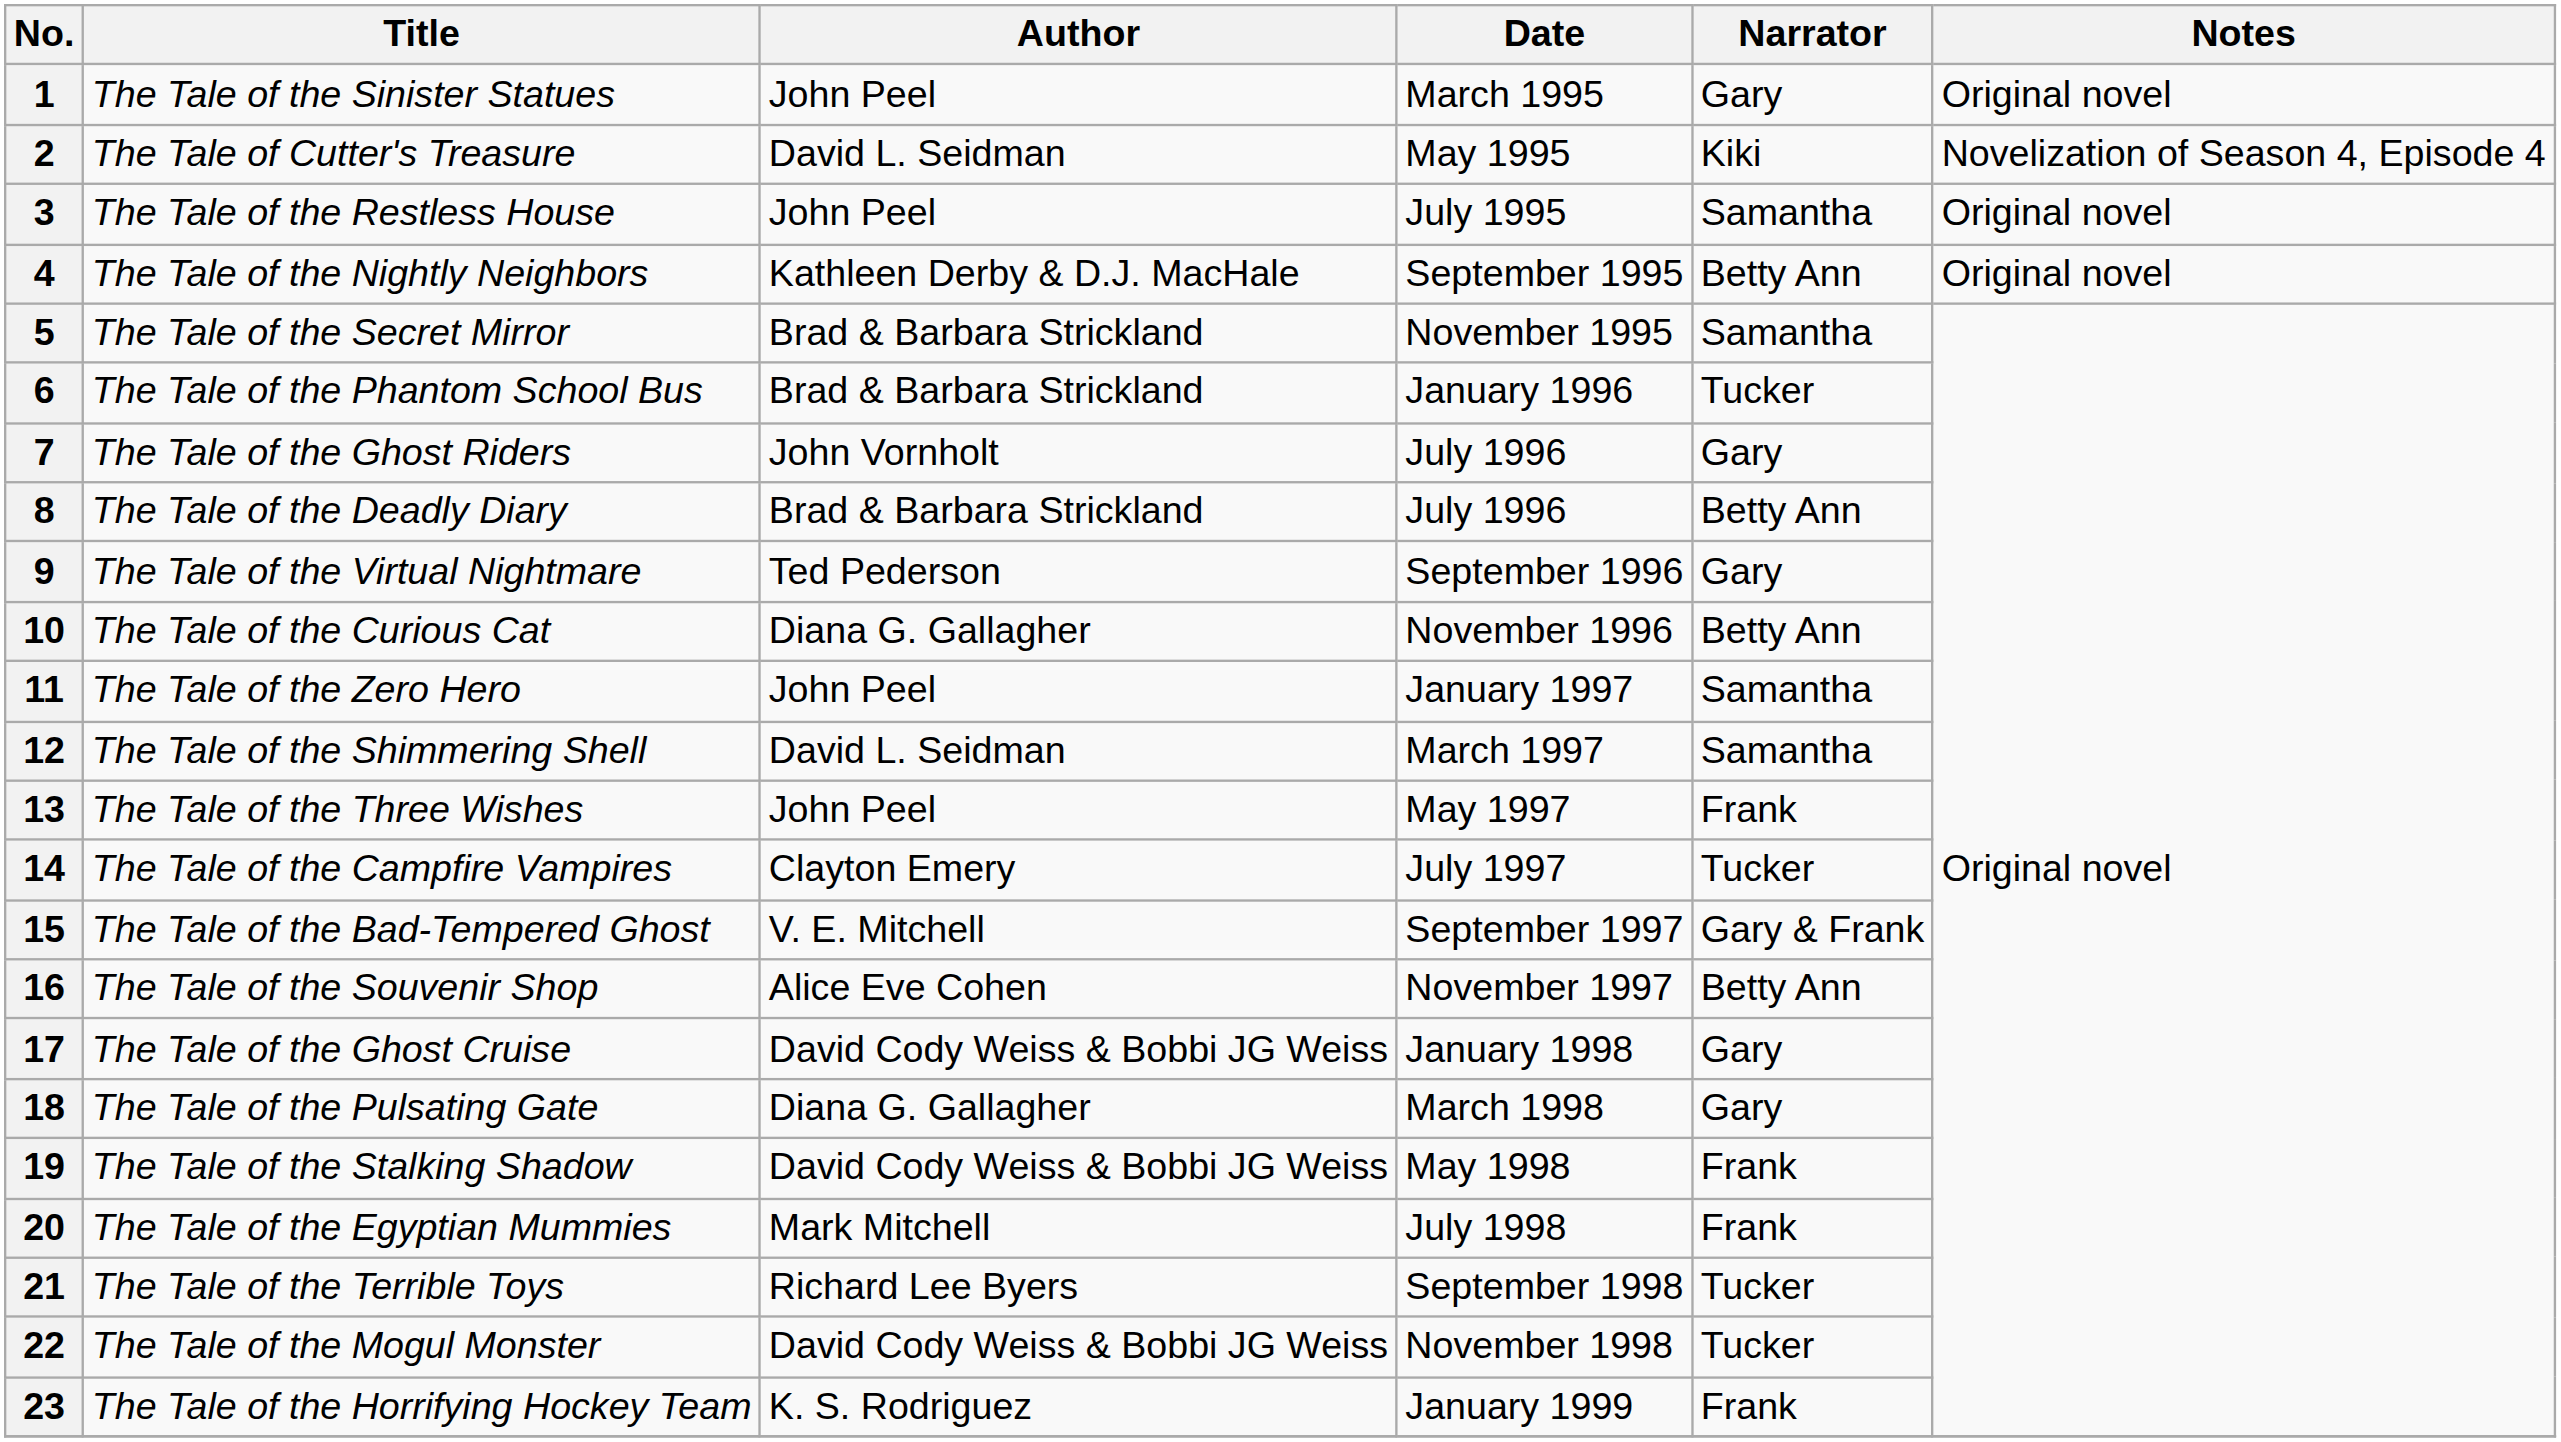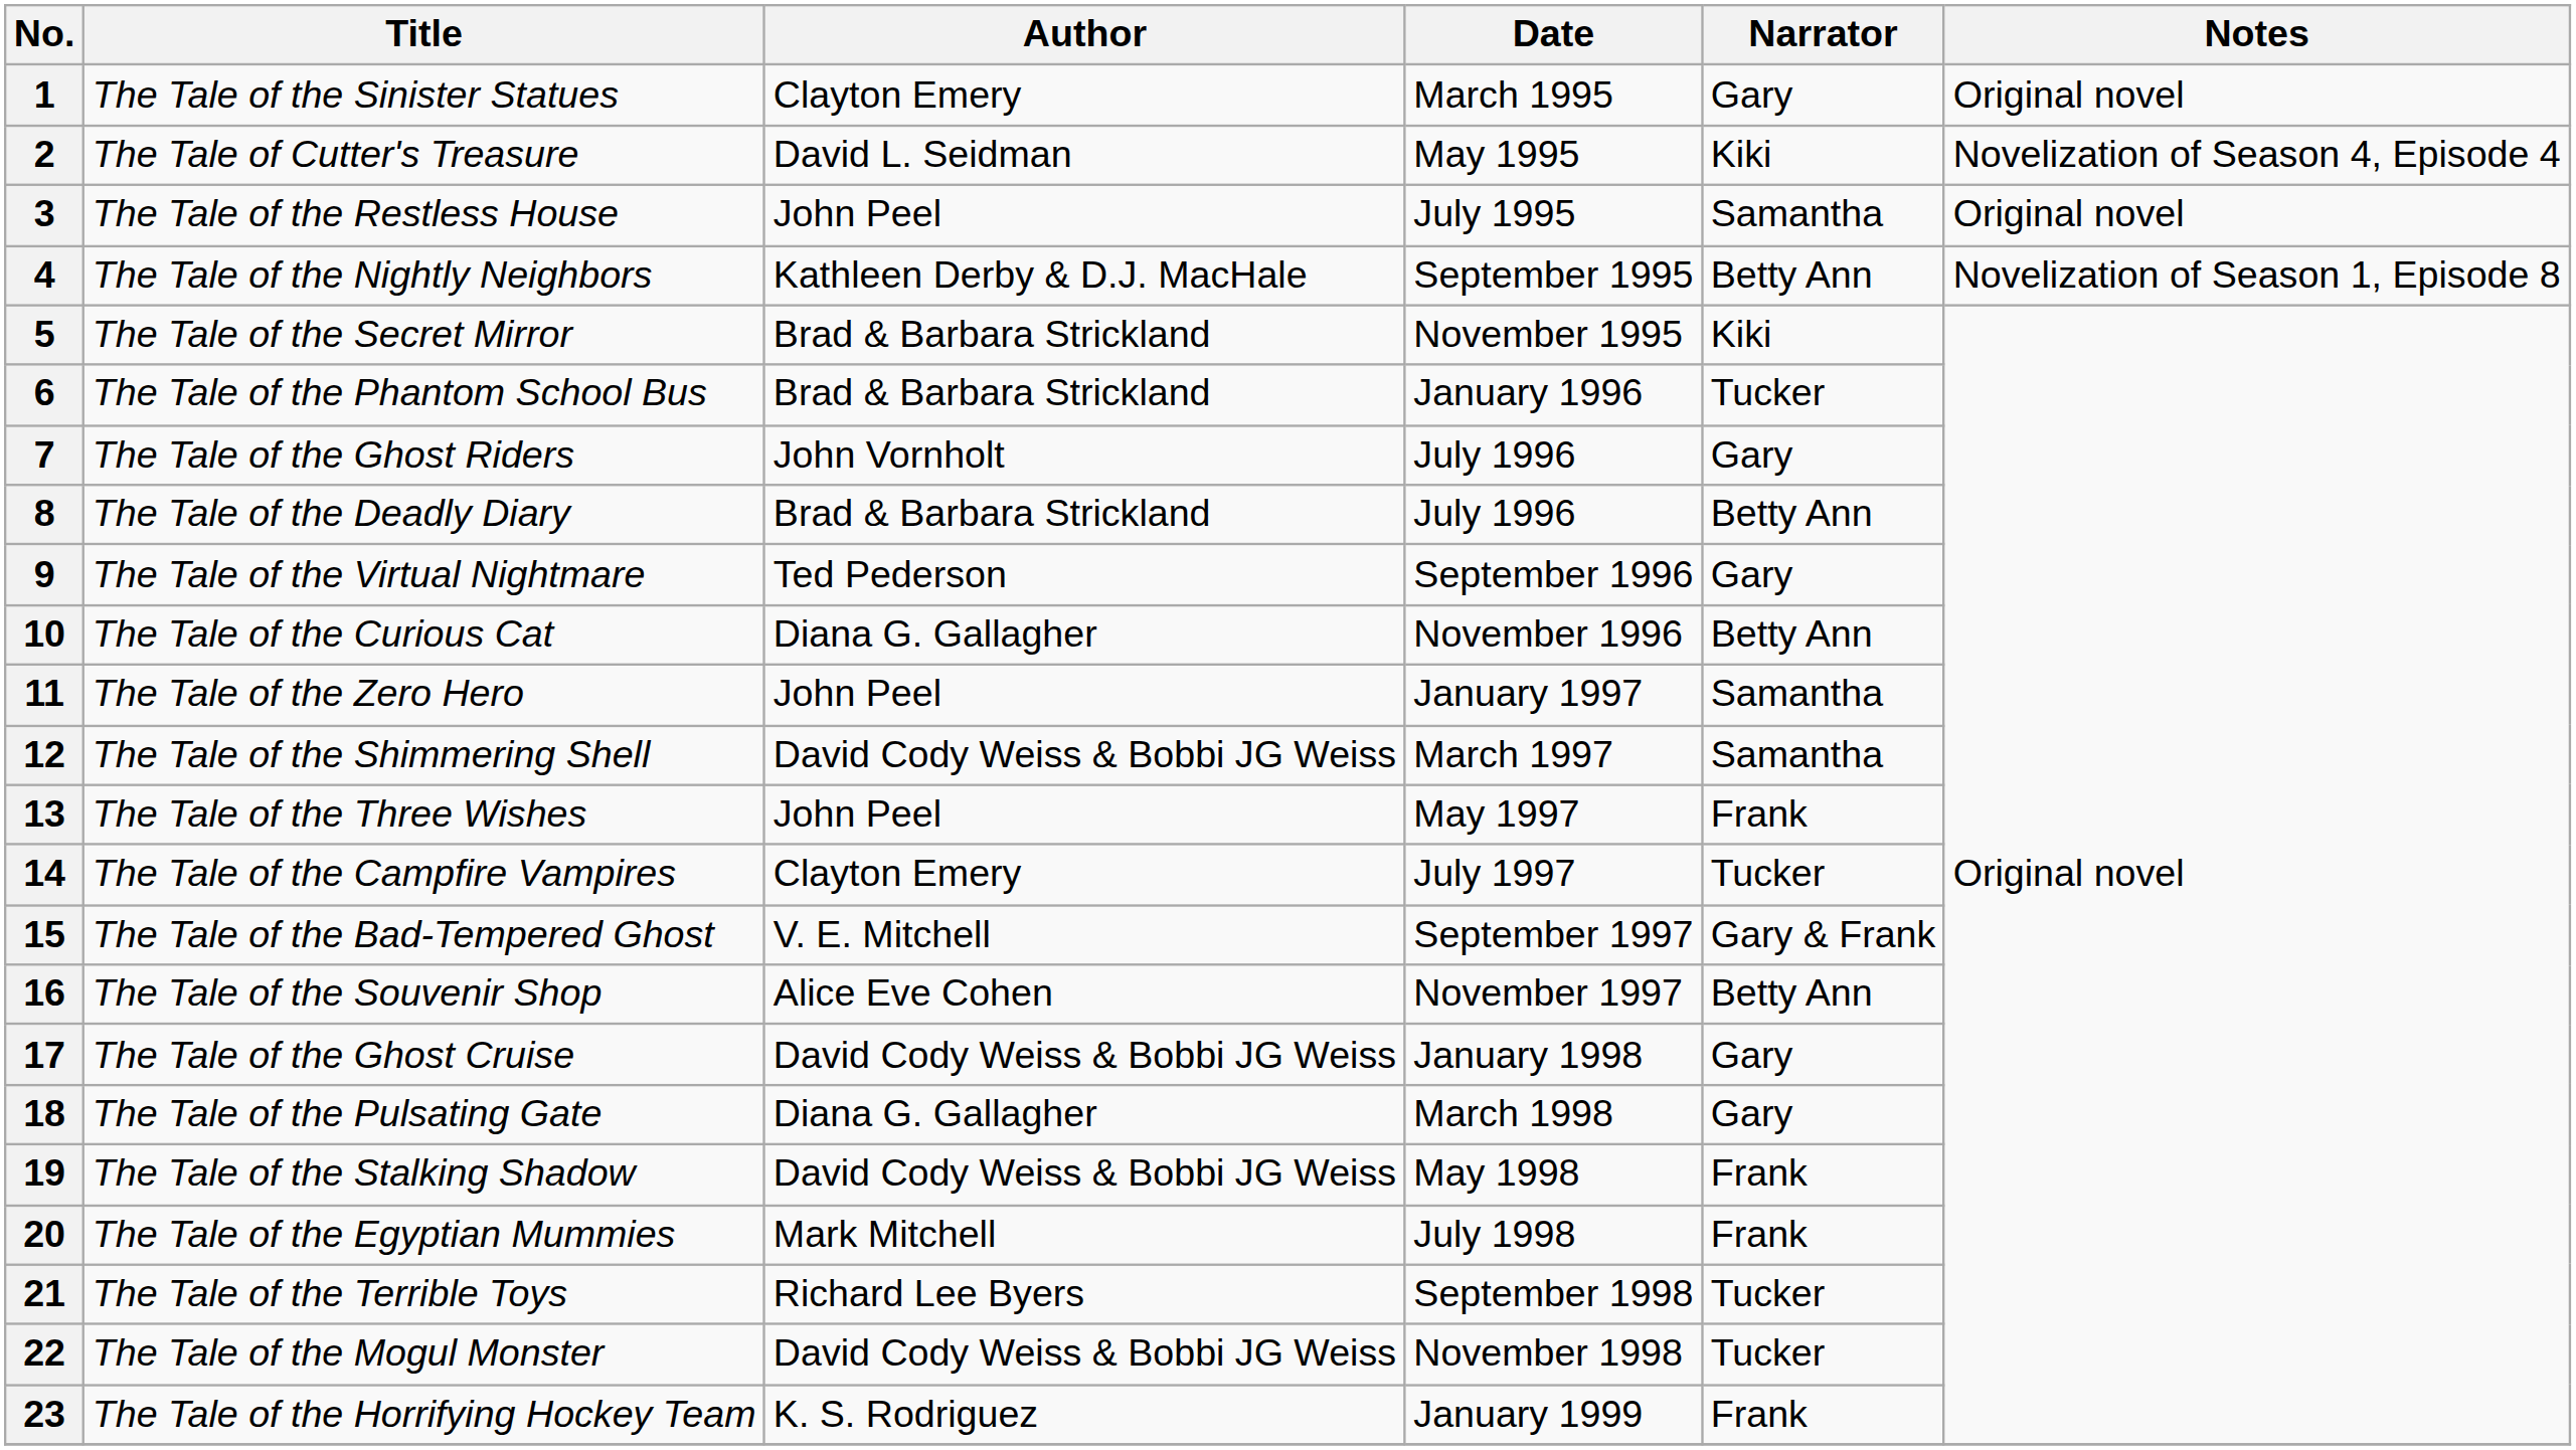1 | Author: John Peel -> Clayton Emery
4 | Notes: Original novel -> Novelization of Season 1, Episode 8
5 | Narrator: Samantha -> Kiki
12 | Author: David L. Seidman -> David Cody Weiss & Bobbi JG Weiss
